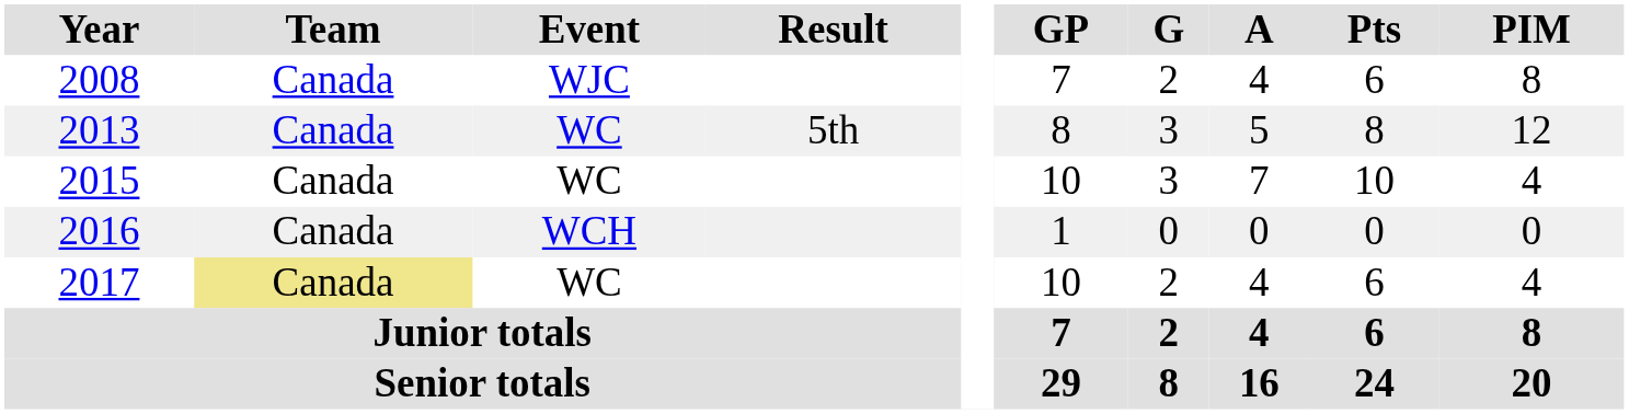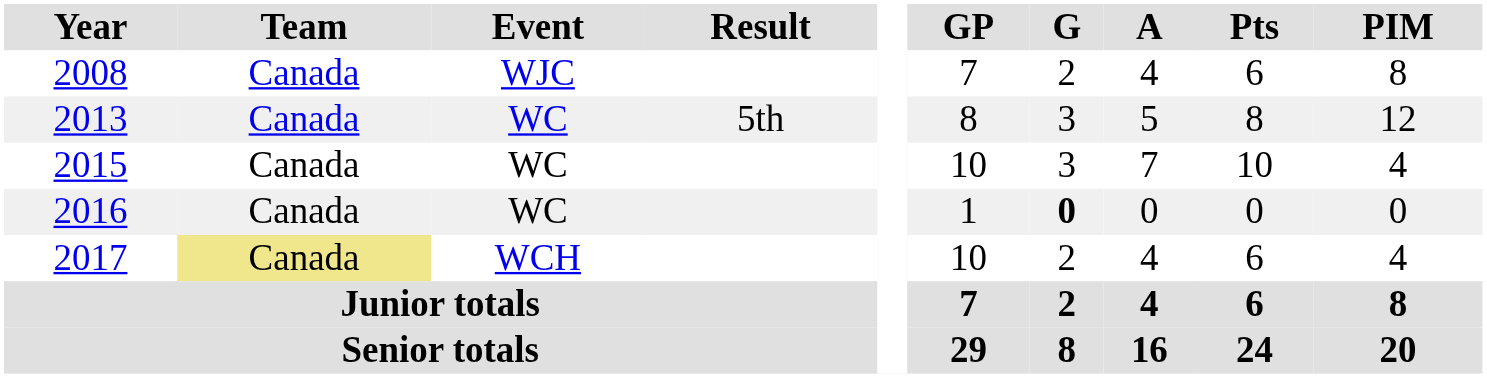2016 | Event: WCH -> WC
2016 | G: normal -> bold
2017 | Event: WC -> WCH
